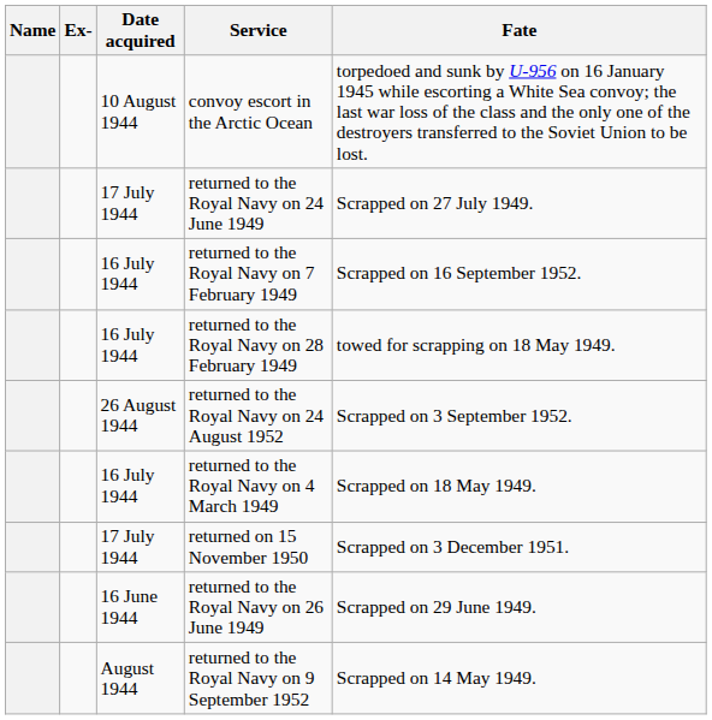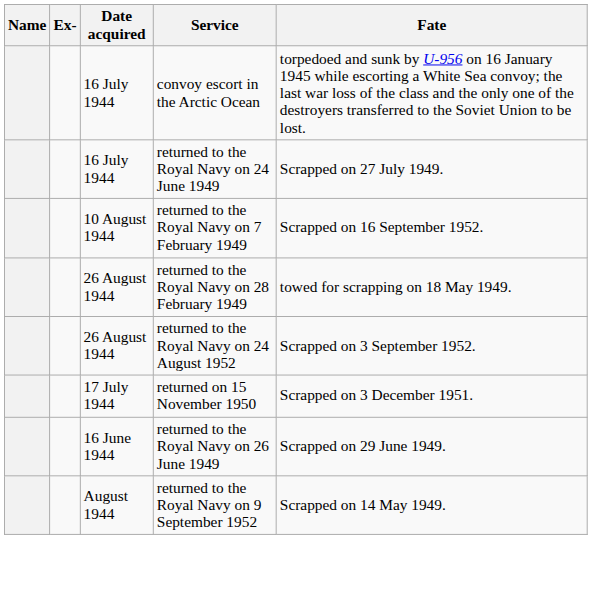convoy escort in the Arctic Ocean | Date acquired: 10 August 1944 -> 16 July 1944
returned to the Royal Navy on 24 June 1949 | Date acquired: 17 July 1944 -> 16 July 1944
returned to the Royal Navy on 7 February 1949 | Date acquired: 16 July 1944 -> 10 August 1944
returned to the Royal Navy on 28 February 1949 | Date acquired: 16 July 1944 -> 26 August 1944
- row: 16 July 1944 | returned to the Royal Navy on 4 March 1949 | Scrapped on 18 May 1949.
